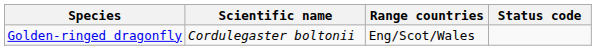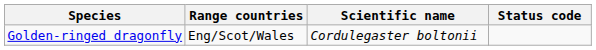columns swapped: Scientific name <-> Range countries
